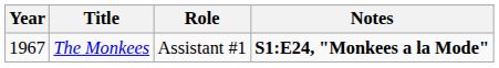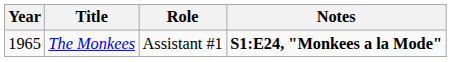The Monkees | Year: 1967 -> 1965
